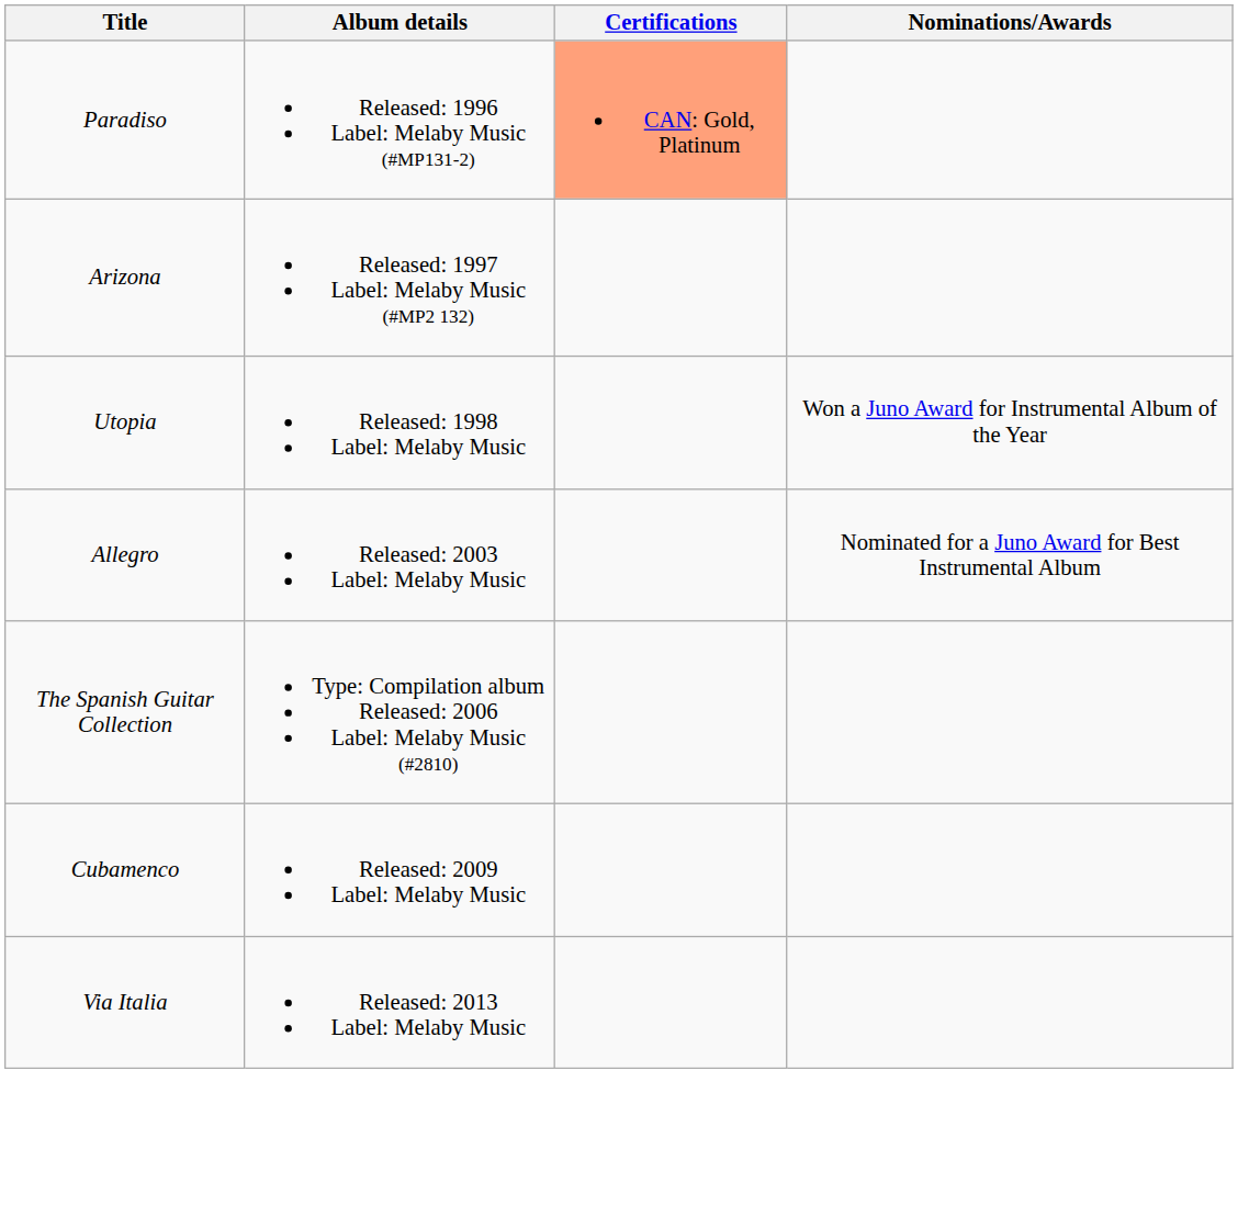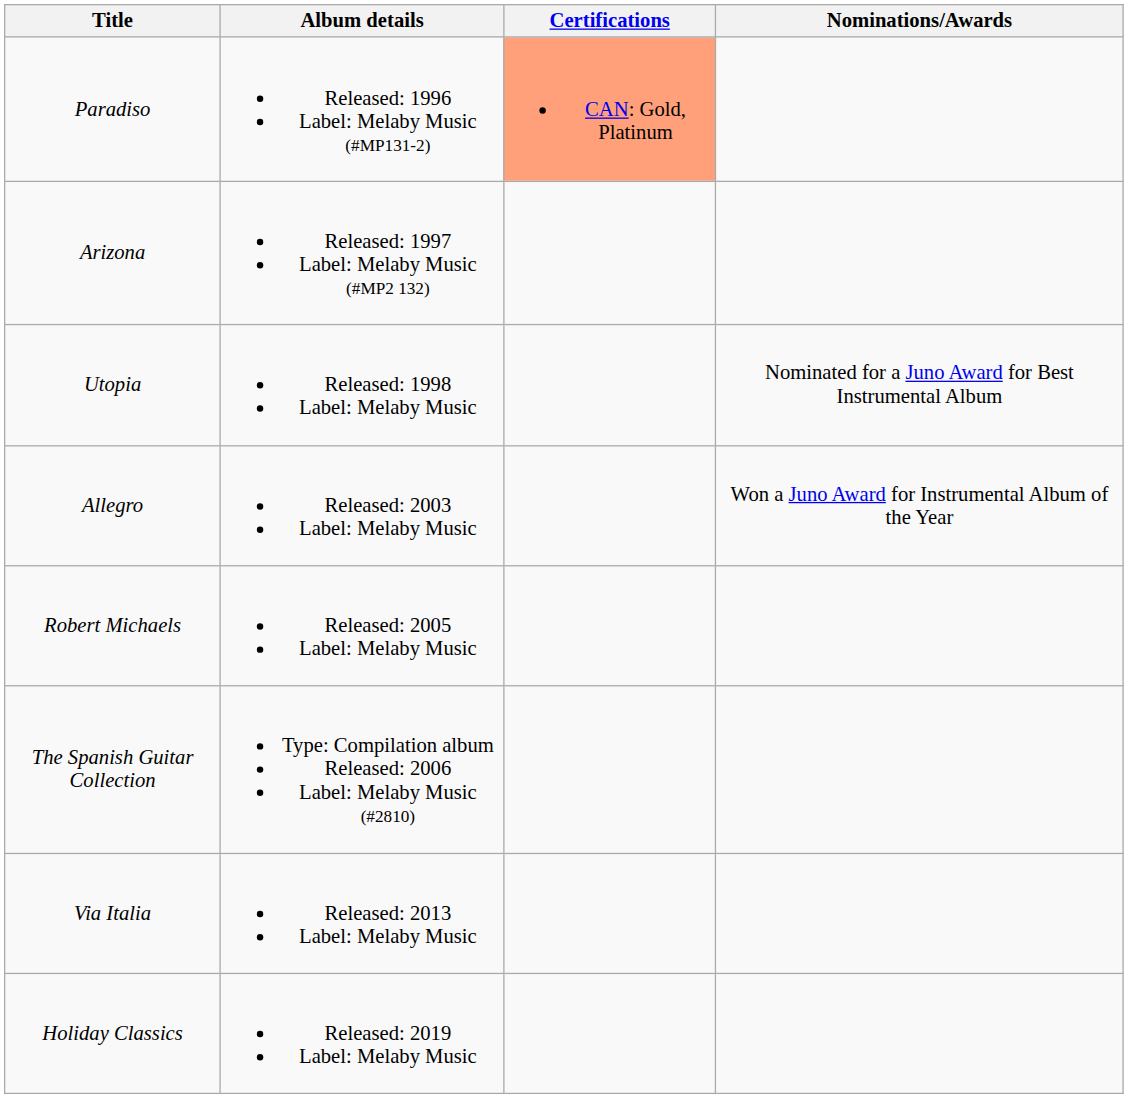Utopia | Nominations/Awards: Won a Juno Award for Instrumental Album of the Year -> Nominated for a Juno Award for Best Instrumental Album
Allegro | Nominations/Awards: Nominated for a Juno Award for Best Instrumental Album -> Won a Juno Award for Instrumental Album of the Year
+ row: Robert Michaels | Released: 2005 Label: Melaby Music
- row: Cubamenco | Released: 2009 Label: Melaby Music
+ row: Holiday Classics | Released: 2019 Label: Melaby Music
